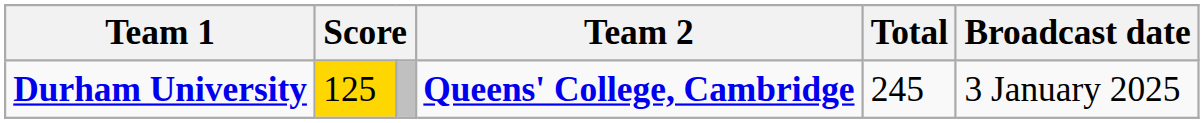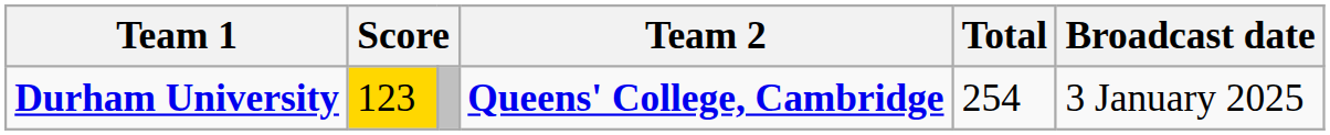Durham University | column 2: 125 -> 123
Durham University | Total: 245 -> 254
